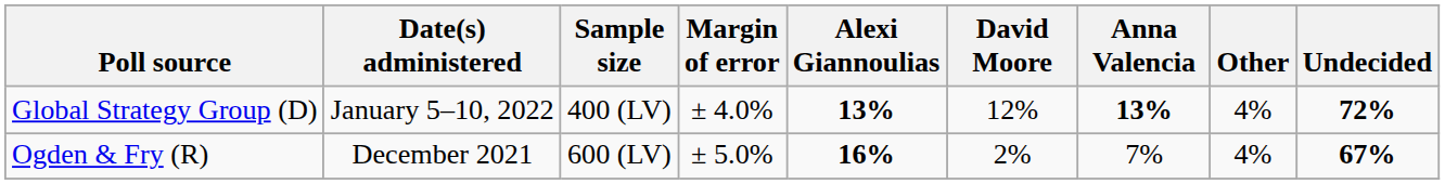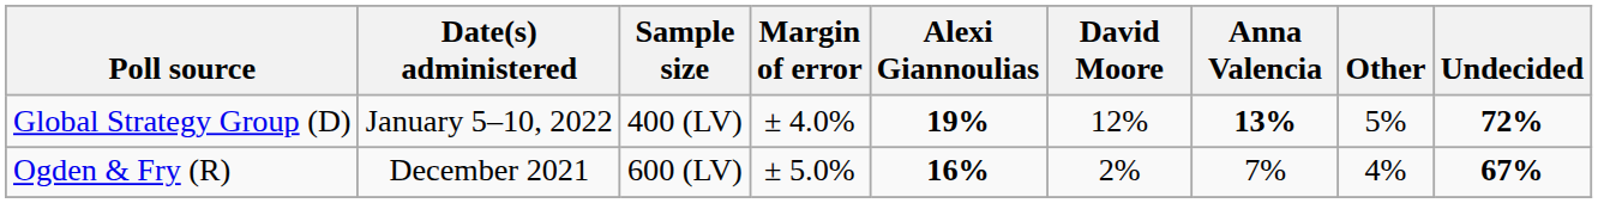Global Strategy Group (D) | Alexi Giannoulias: 13% -> 19%
Global Strategy Group (D) | Other: 4% -> 5%
